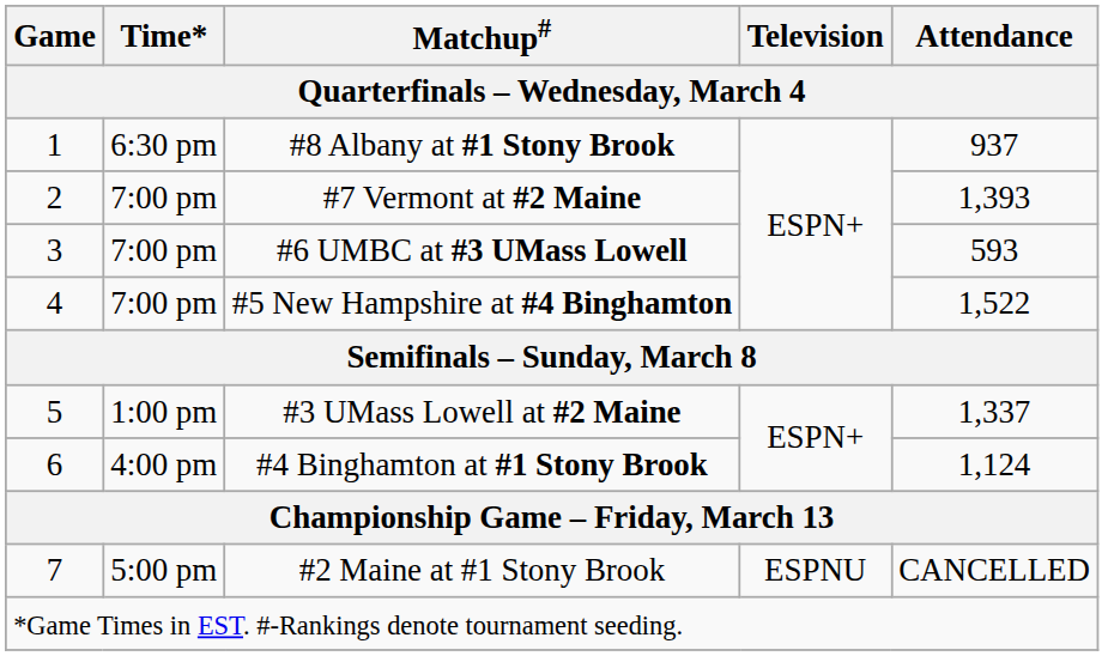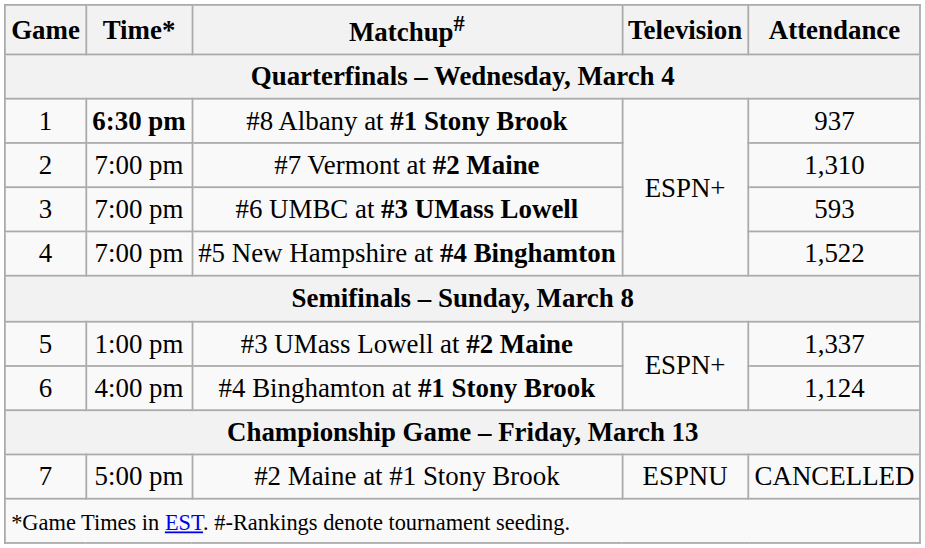#8 Albany at #1 Stony Brook | Time* / Quarterfinals – Wednesday, March 4: normal -> bold
#7 Vermont at #2 Maine | Attendance / Quarterfinals – Wednesday, March 4: 1,393 -> 1,310
